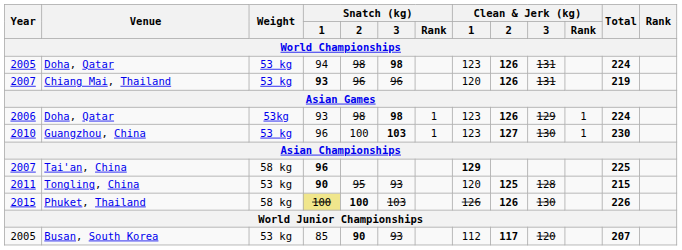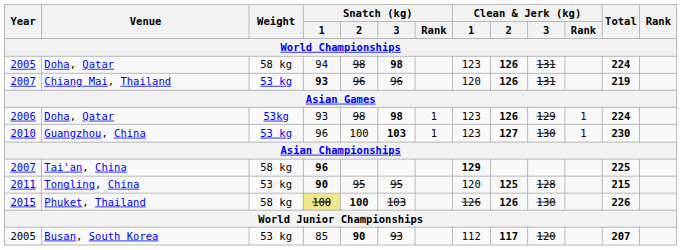2005 / Doha, Qatar | Weight: 53 kg -> 58 kg
Tongling, China | Snatch (kg) / 3: 93 -> 95
